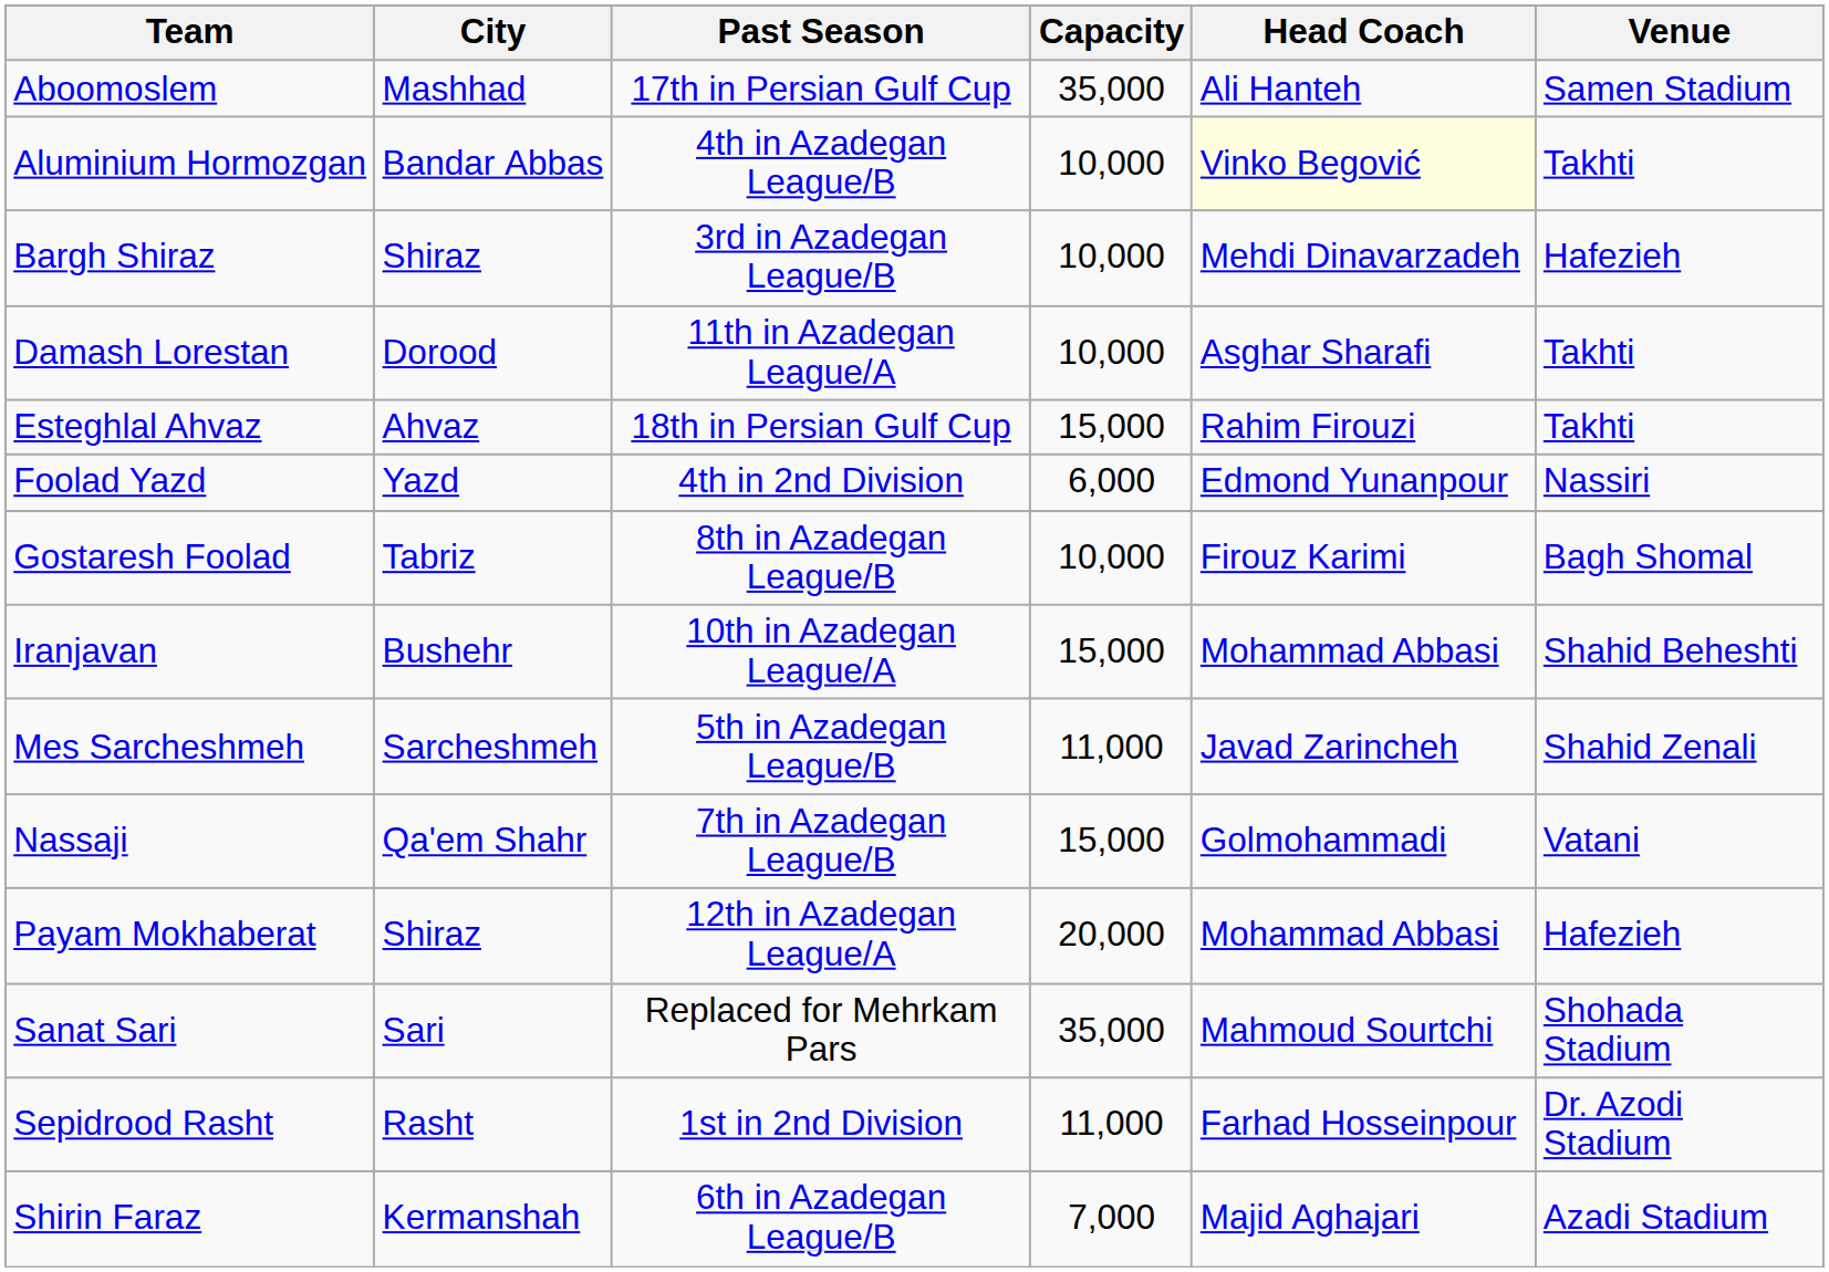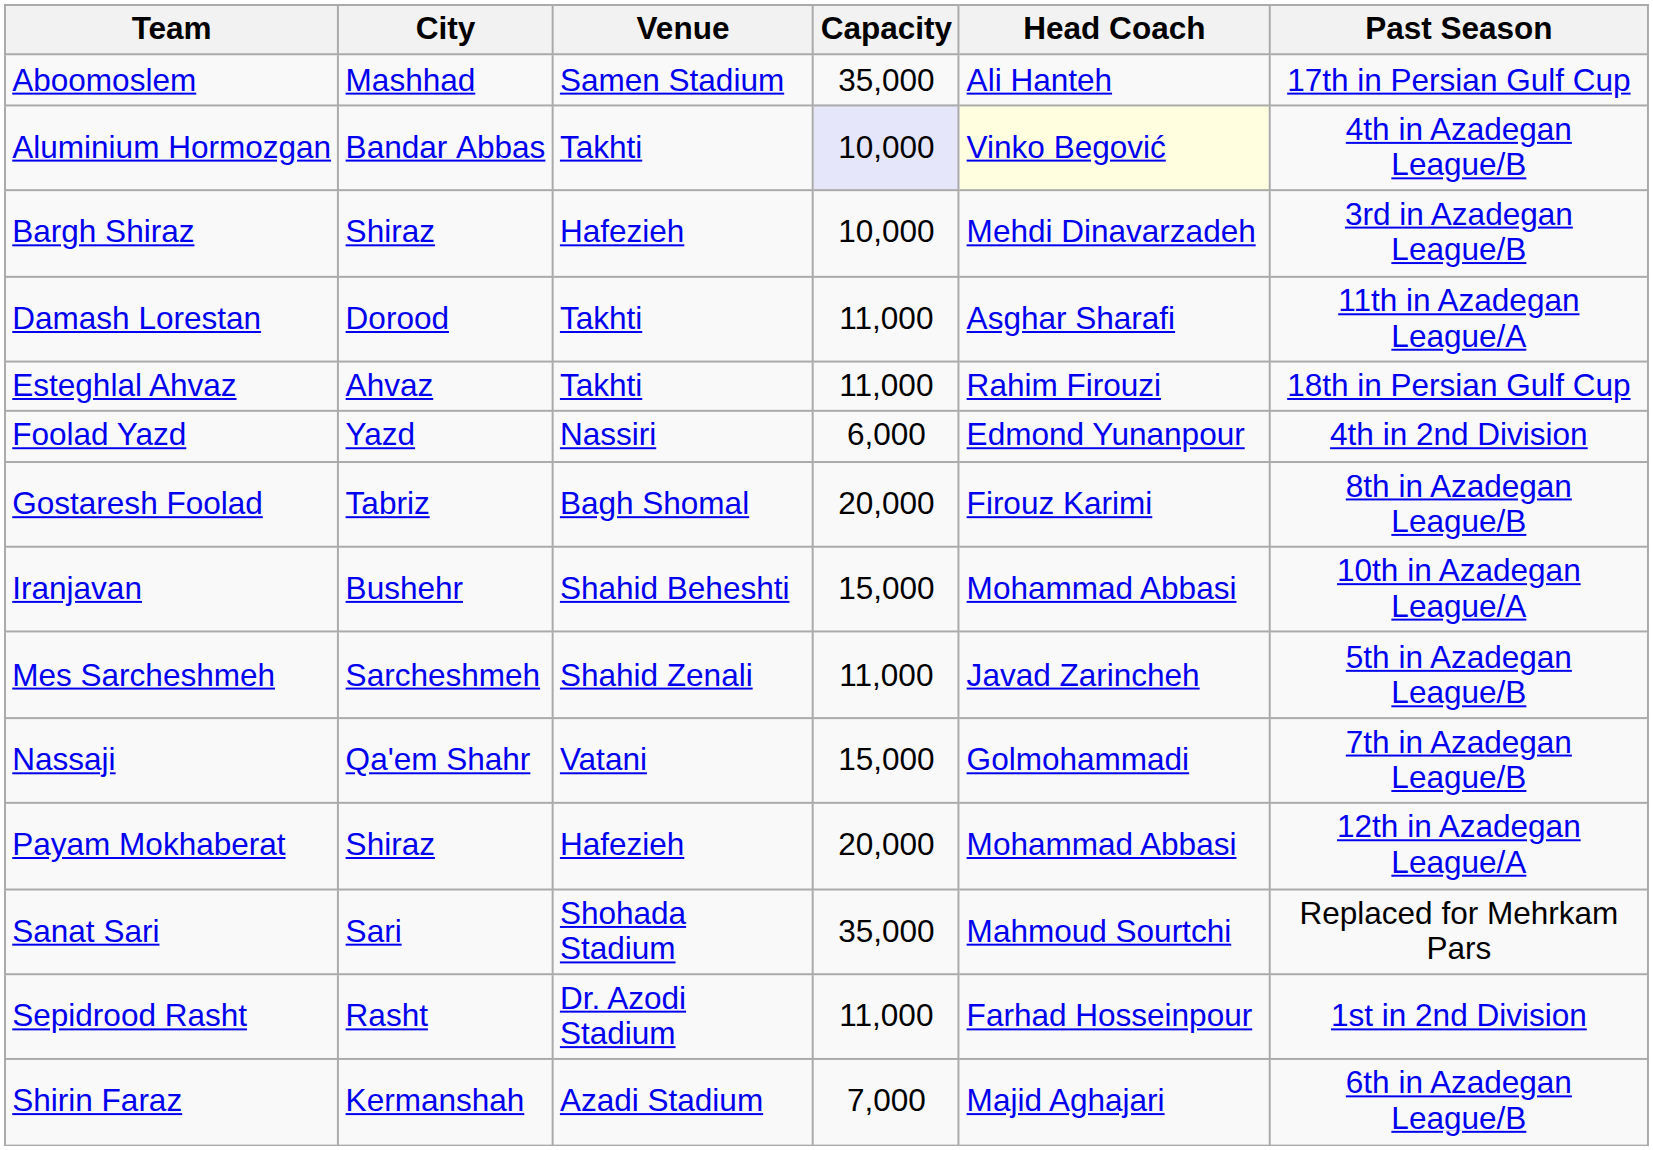columns swapped: Venue <-> Past Season
Aluminium Hormozgan | Capacity: no background -> lavender background
Damash Lorestan | Capacity: 10,000 -> 11,000
Esteghlal Ahvaz | Capacity: 15,000 -> 11,000
Gostaresh Foolad | Capacity: 10,000 -> 20,000
